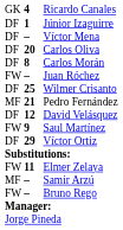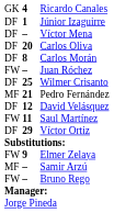Saul Martínez | column 2: 9 -> 11
Elmer Zelaya | column 2: 11 -> 9
